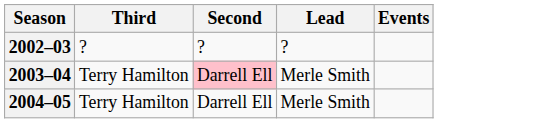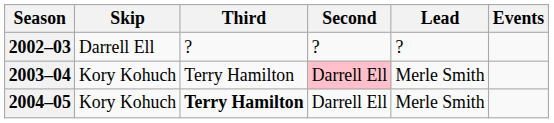+ column: Skip | Darrell Ell | Kory Kohuch | Kory Kohuch
2004–05 | Third: normal -> bold
